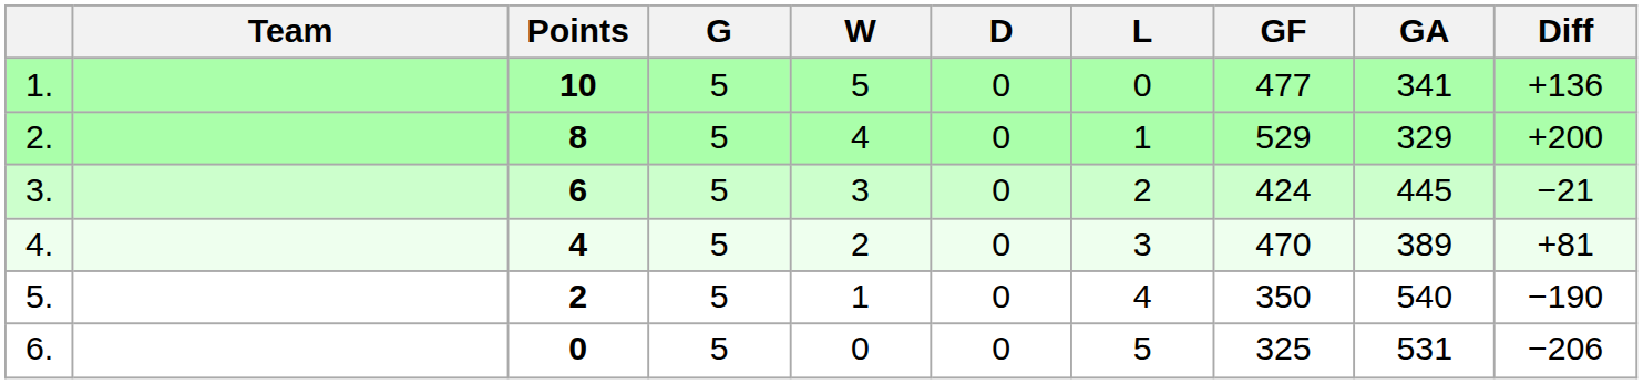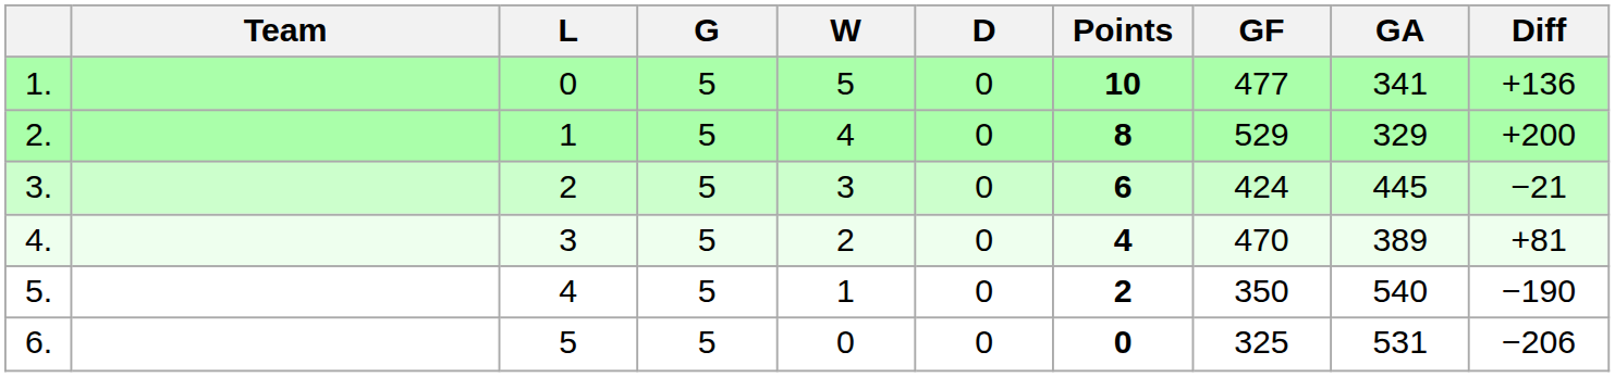columns swapped: Points <-> L
